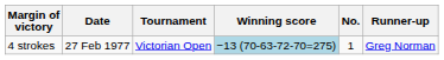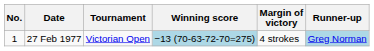columns swapped: No. <-> Margin of victory
27 Feb 1977 | Runner-up: no background -> lightblue background
